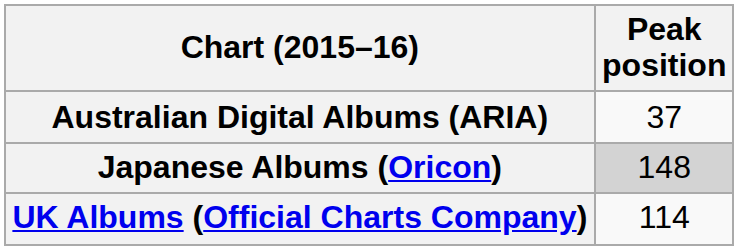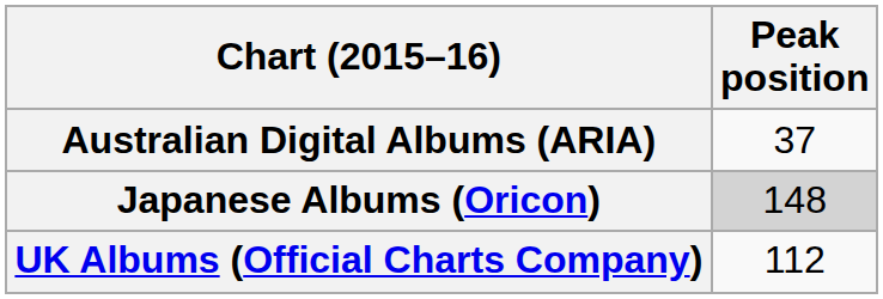UK Albums (Official Charts Company) | Peak position: 114 -> 112
